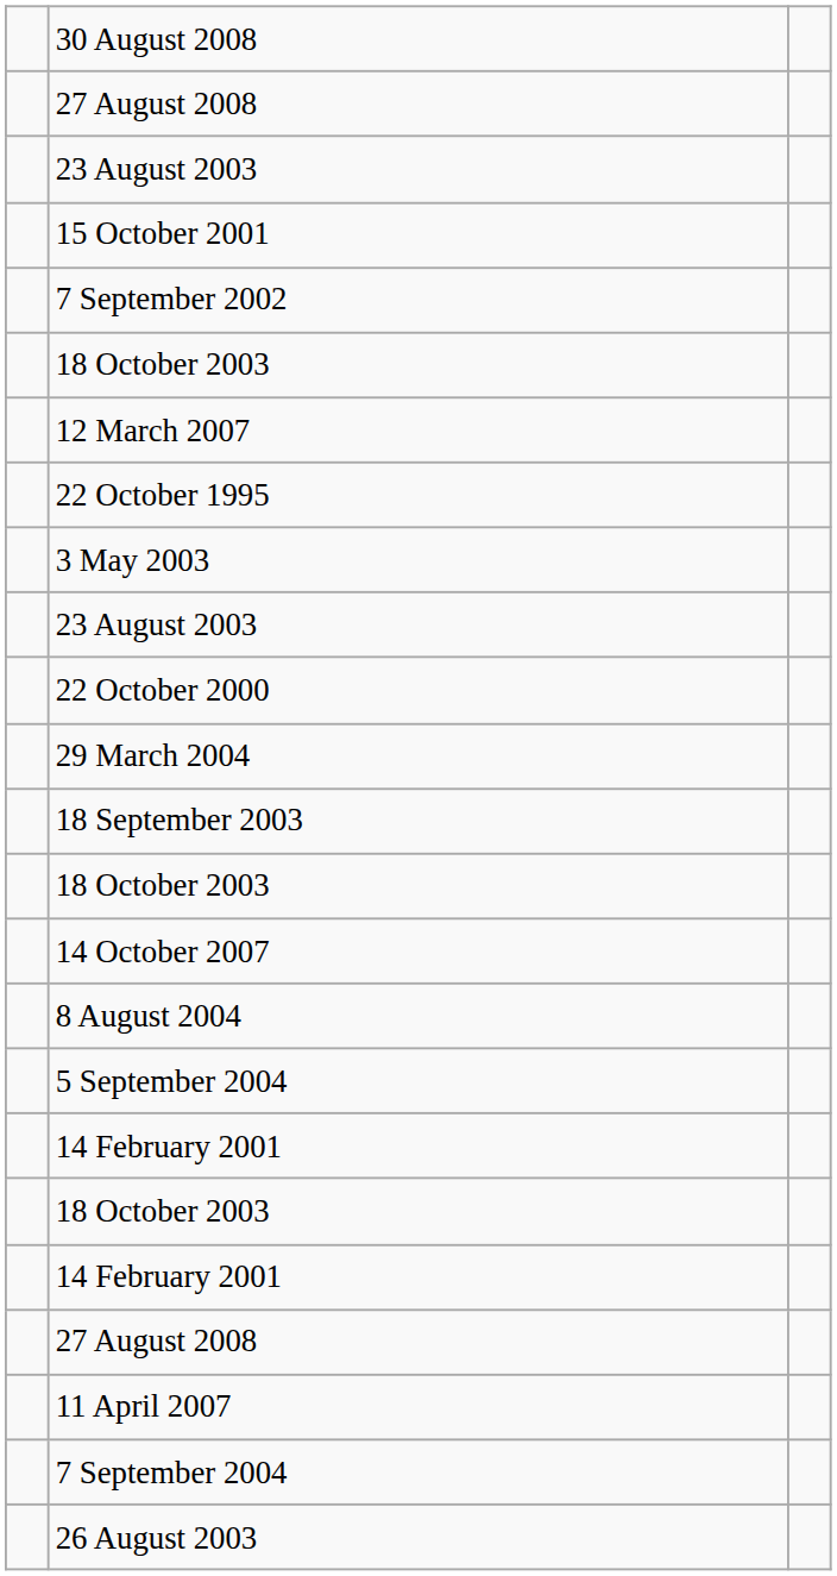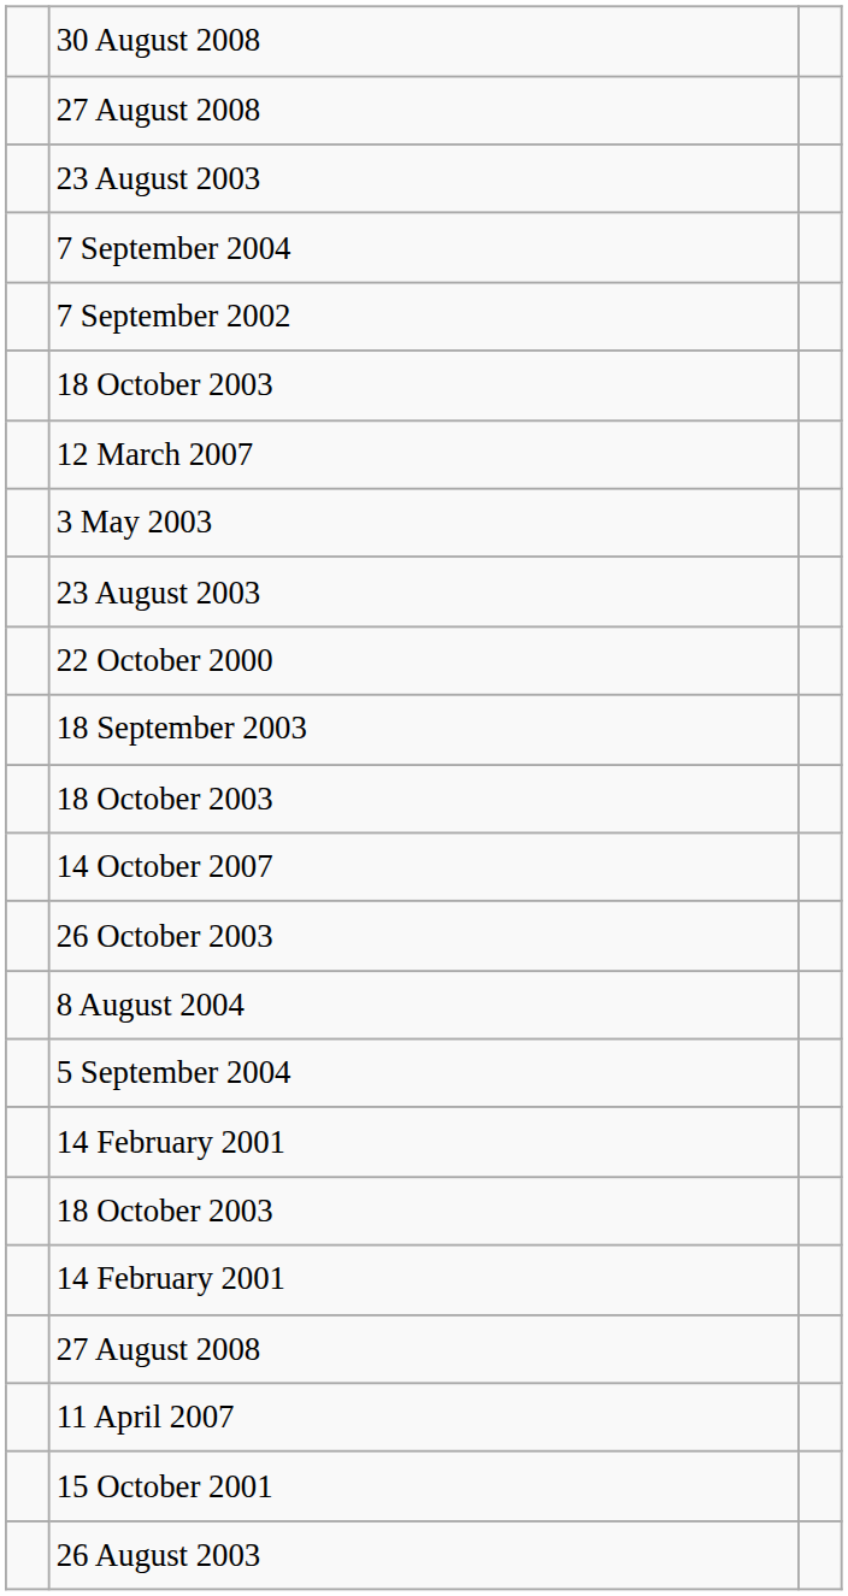rows swapped: 15 October 2001 <-> 7 September 2004
- row: 22 October 1995
- row: 29 March 2004
+ row: 26 October 2003
